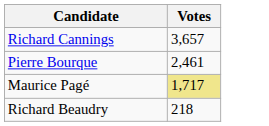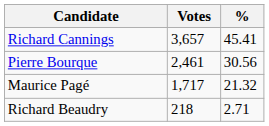+ column: % | 45.41 | 30.56 | 21.32 | 2.71
Maurice Pagé | Votes: khaki background -> no background
